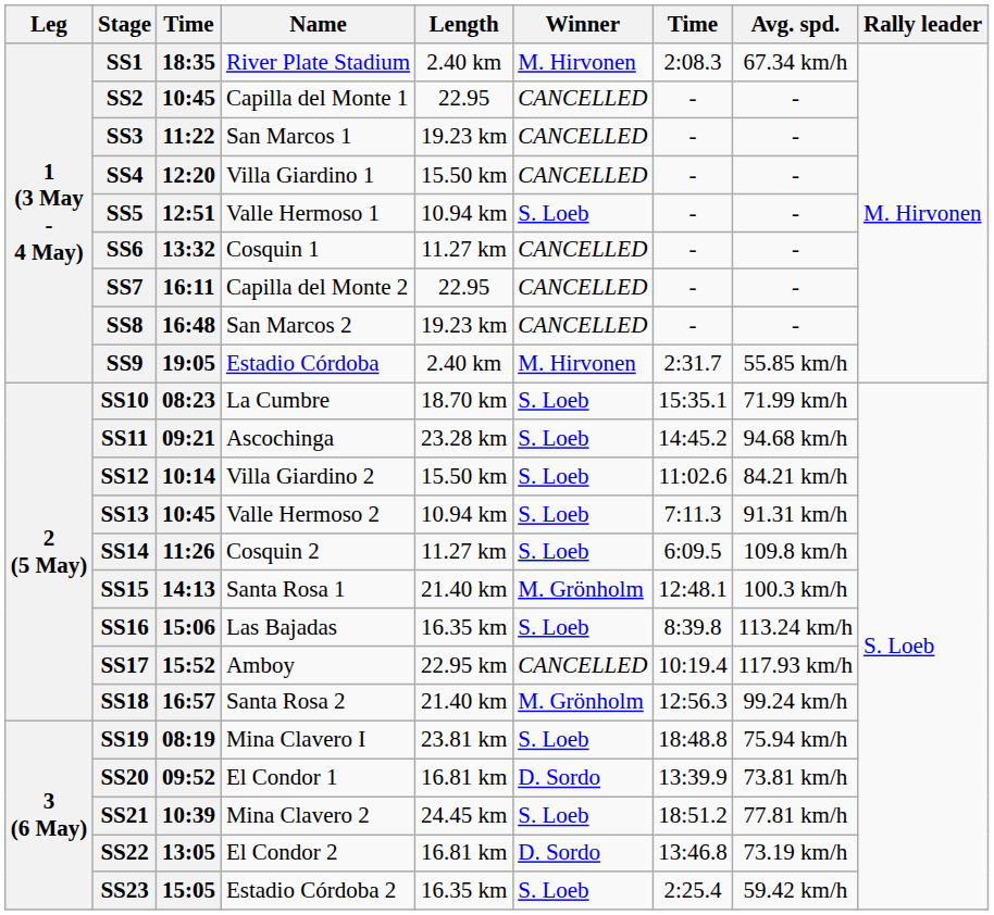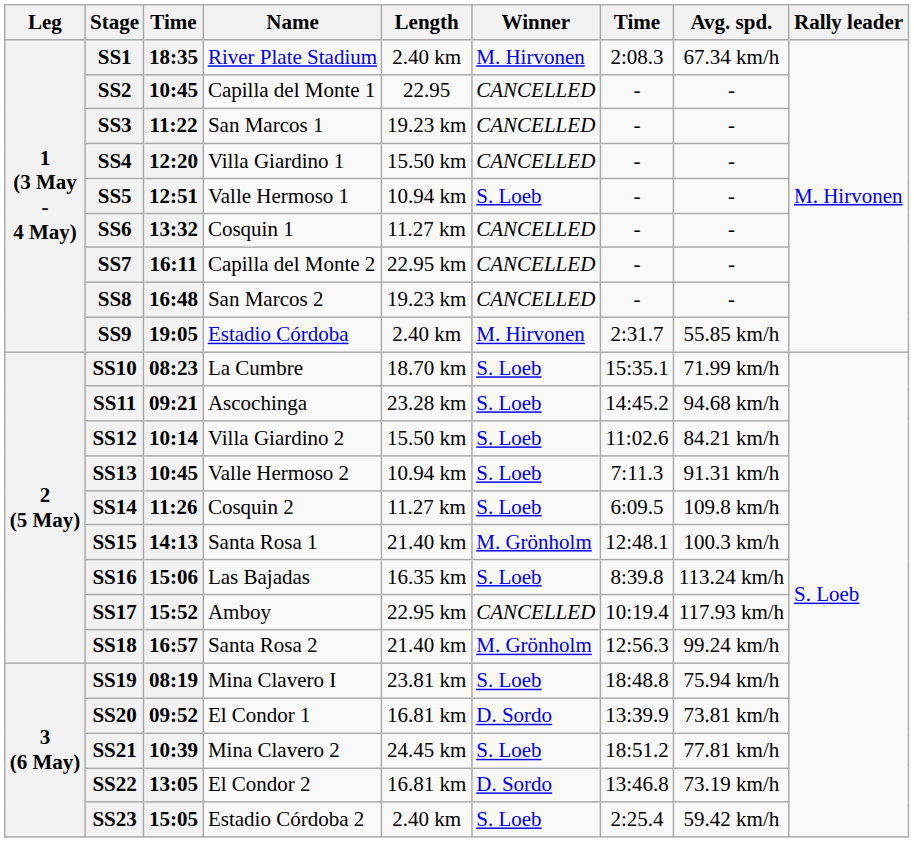SS7 | Length: 22.95 -> 22.95 km
SS23 | Length: 16.35 km -> 2.40 km
